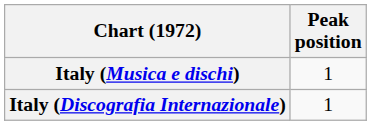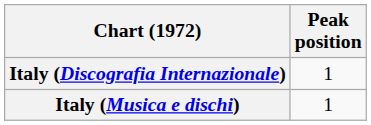rows swapped: Italy (Discografia Internazionale) <-> Italy (Musica e dischi)
